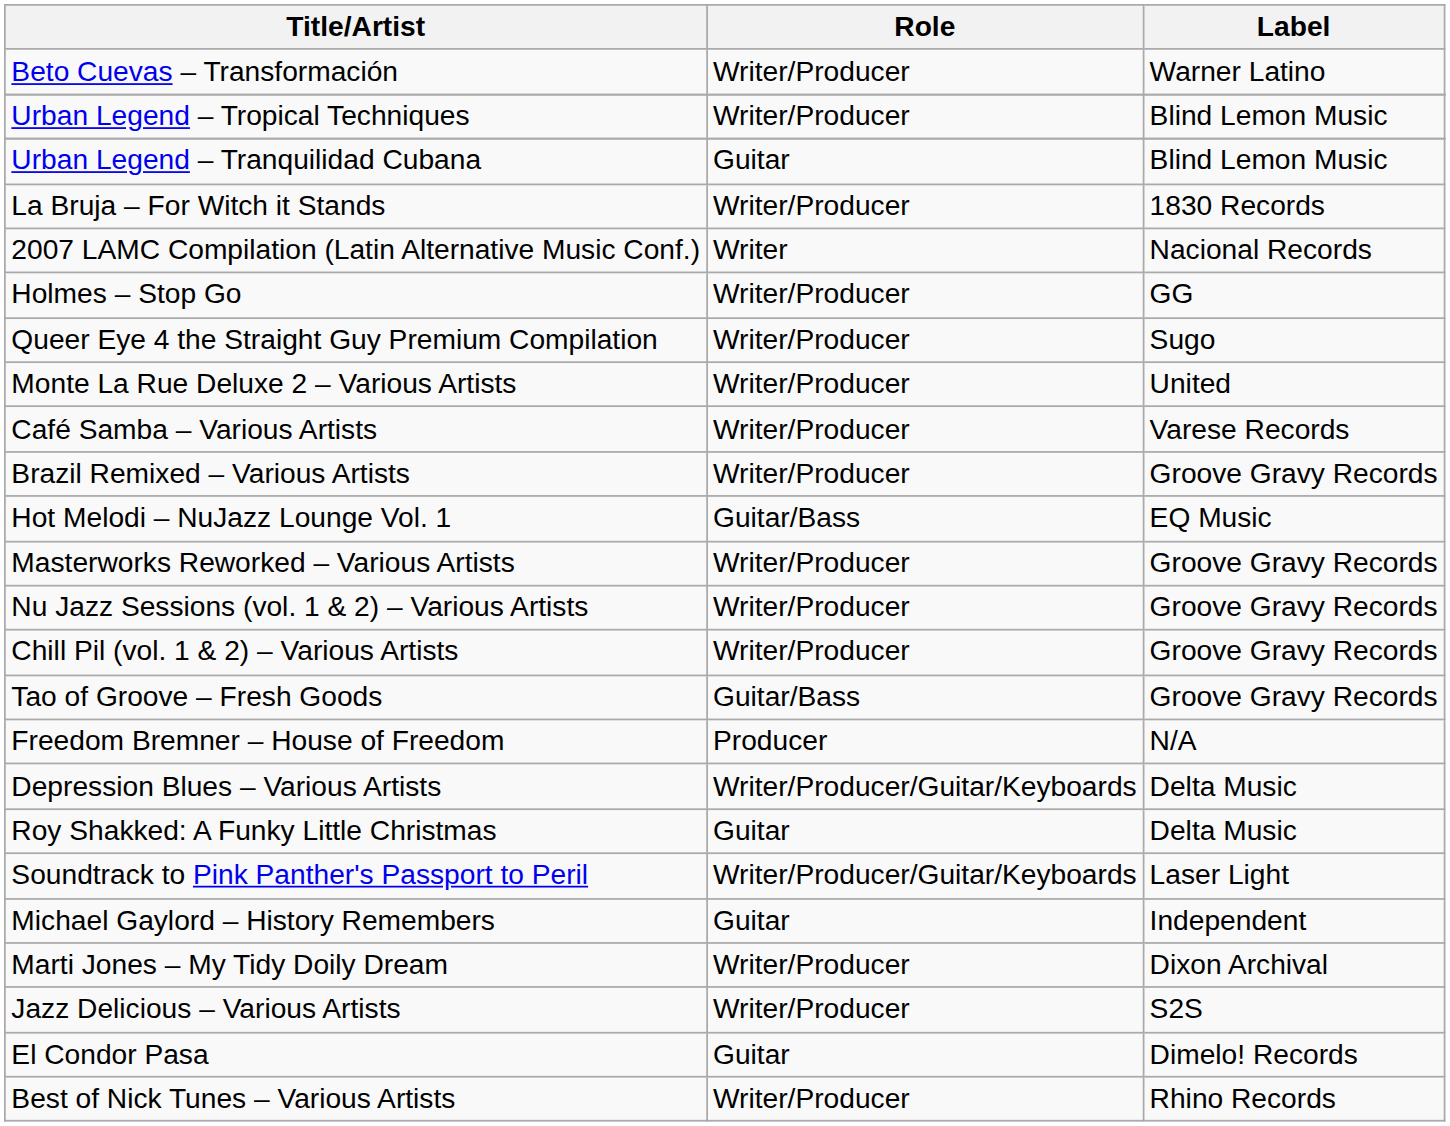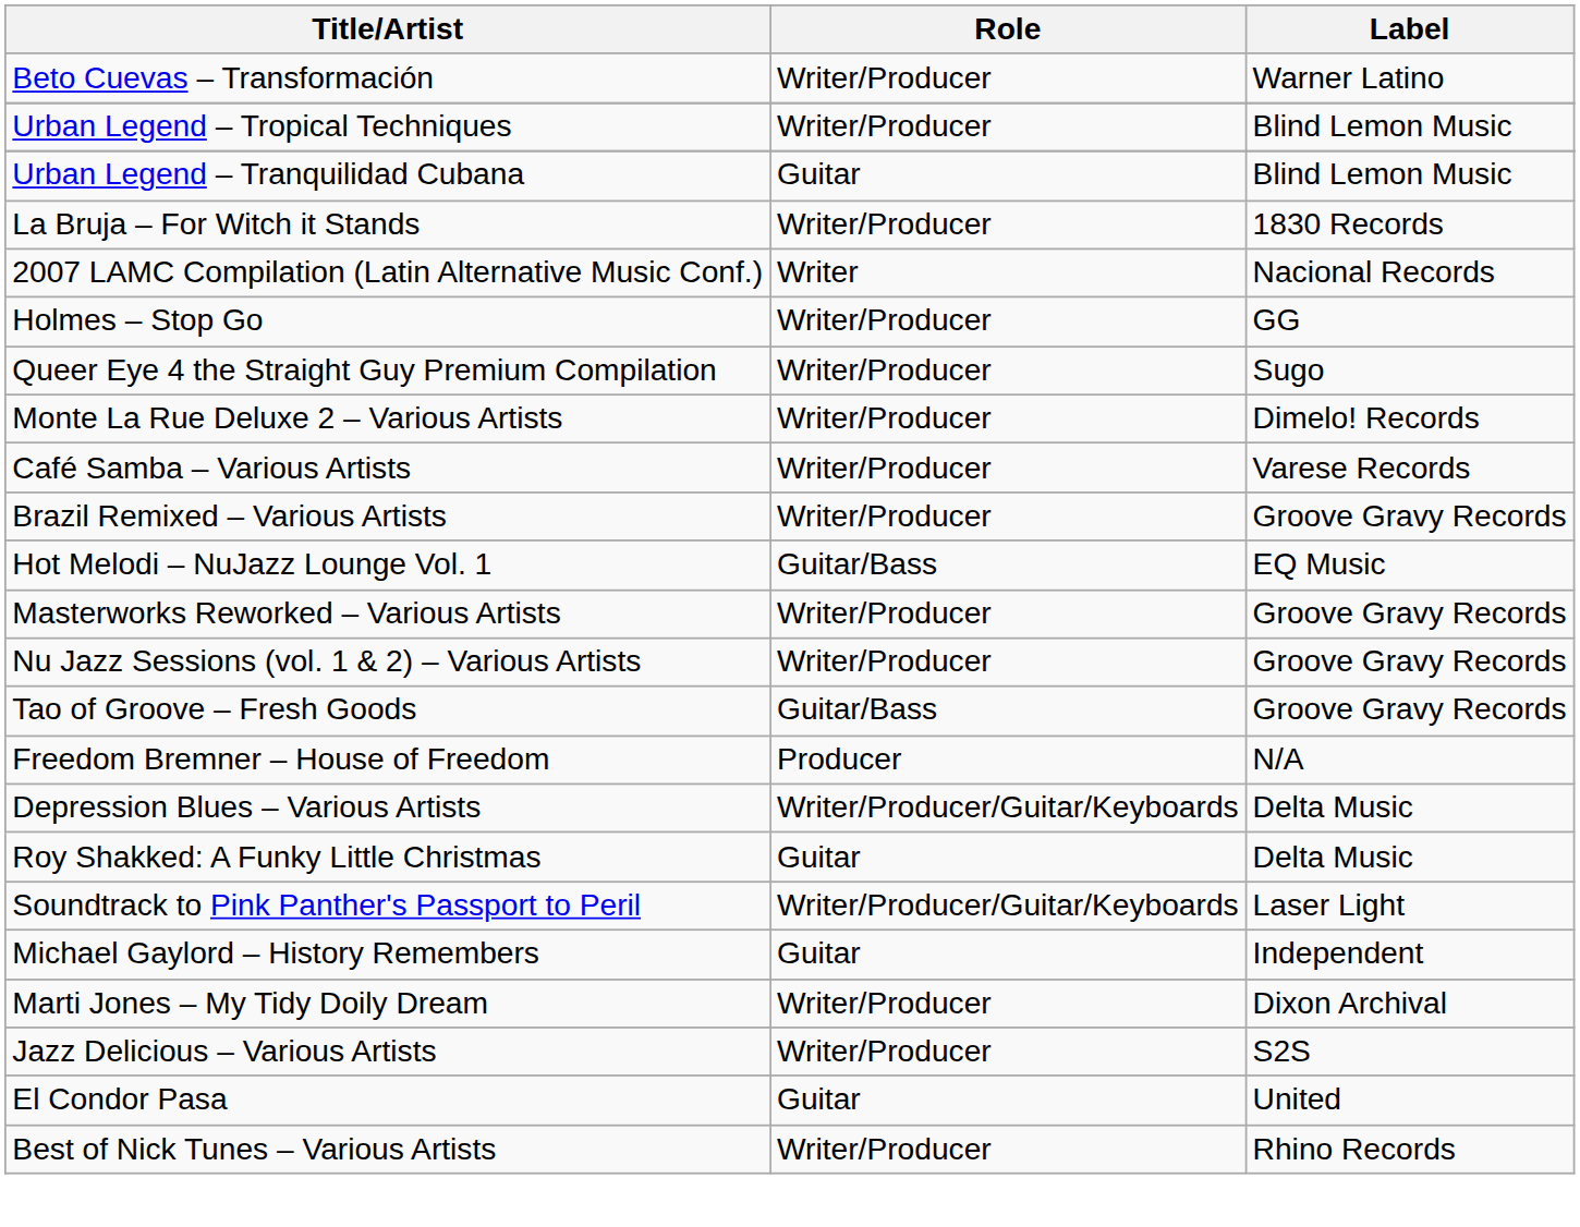Monte La Rue Deluxe 2 – Various Artists | Label: United -> Dimelo! Records
- row: Chill Pil (vol. 1 & 2) – Various Artists | Writer/Producer | Groove Gravy Records
El Condor Pasa | Label: Dimelo! Records -> United
